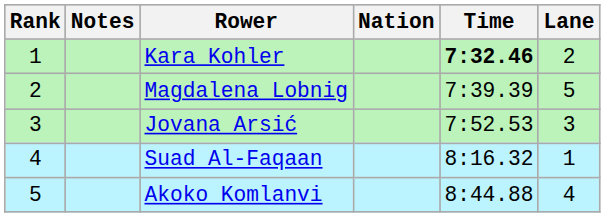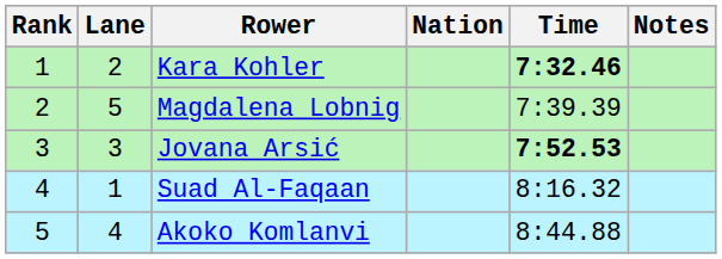columns swapped: Lane <-> Notes
Jovana Arsić | Time: normal -> bold
